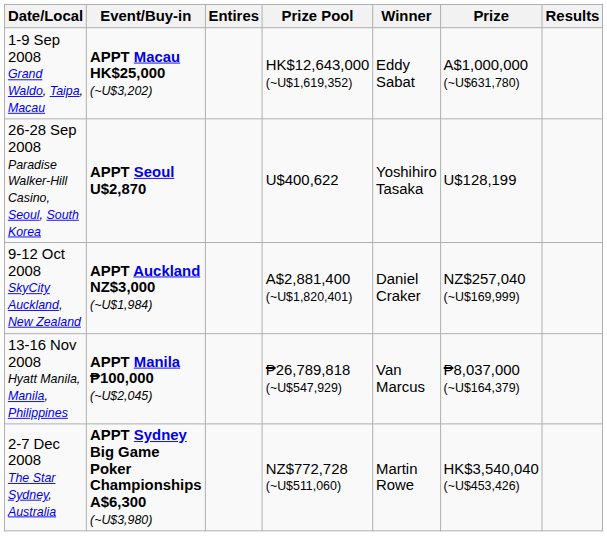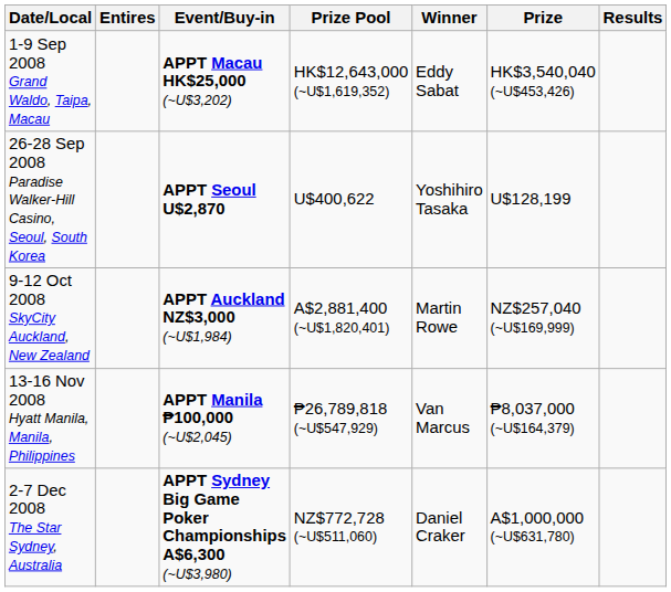columns swapped: Event/Buy-in <-> Entires
1-9 Sep 2008 Grand Waldo, Taipa, Macau | Prize: A$1,000,000 (~U$631,780) -> HK$3,540,040 (~U$453,426)
9-12 Oct 2008 SkyCity Auckland, New Zealand | Winner: Daniel Craker -> Martin Rowe
2-7 Dec 2008 The Star Sydney, Australia | Winner: Martin Rowe -> Daniel Craker
2-7 Dec 2008 The Star Sydney, Australia | Prize: HK$3,540,040 (~U$453,426) -> A$1,000,000 (~U$631,780)
